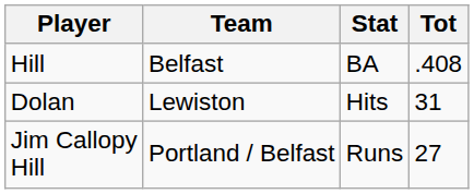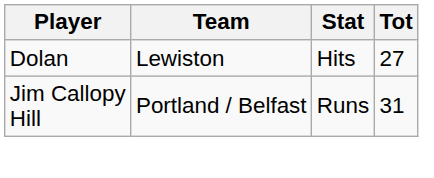- row: Hill | Belfast | BA | .408
Dolan | Tot: 31 -> 27
Jim Callopy Hill | Tot: 27 -> 31
